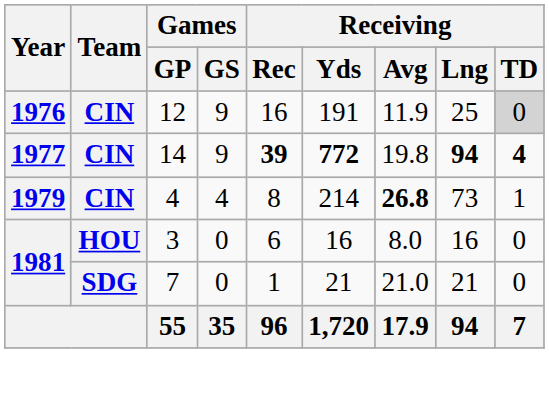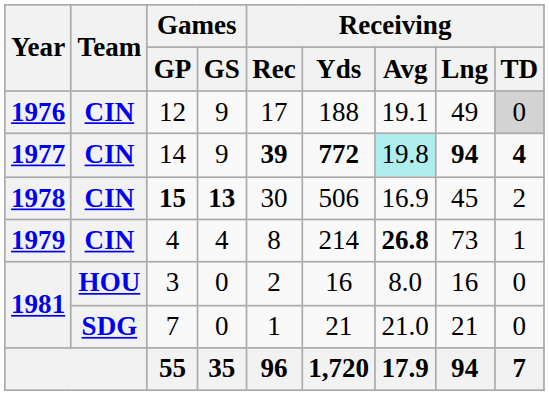12 | Receiving / Rec: 16 -> 17
12 | Receiving / Yds: 191 -> 188
12 | Receiving / Avg: 11.9 -> 19.1
12 | Receiving / Lng: 25 -> 49
14 | Receiving / Avg: no background -> paleturquoise background
+ row: 1978 | CIN | 15 | 13 | 30 | 506 | 16.9 | 45 | 2
3 | Receiving / Rec: 6 -> 2
